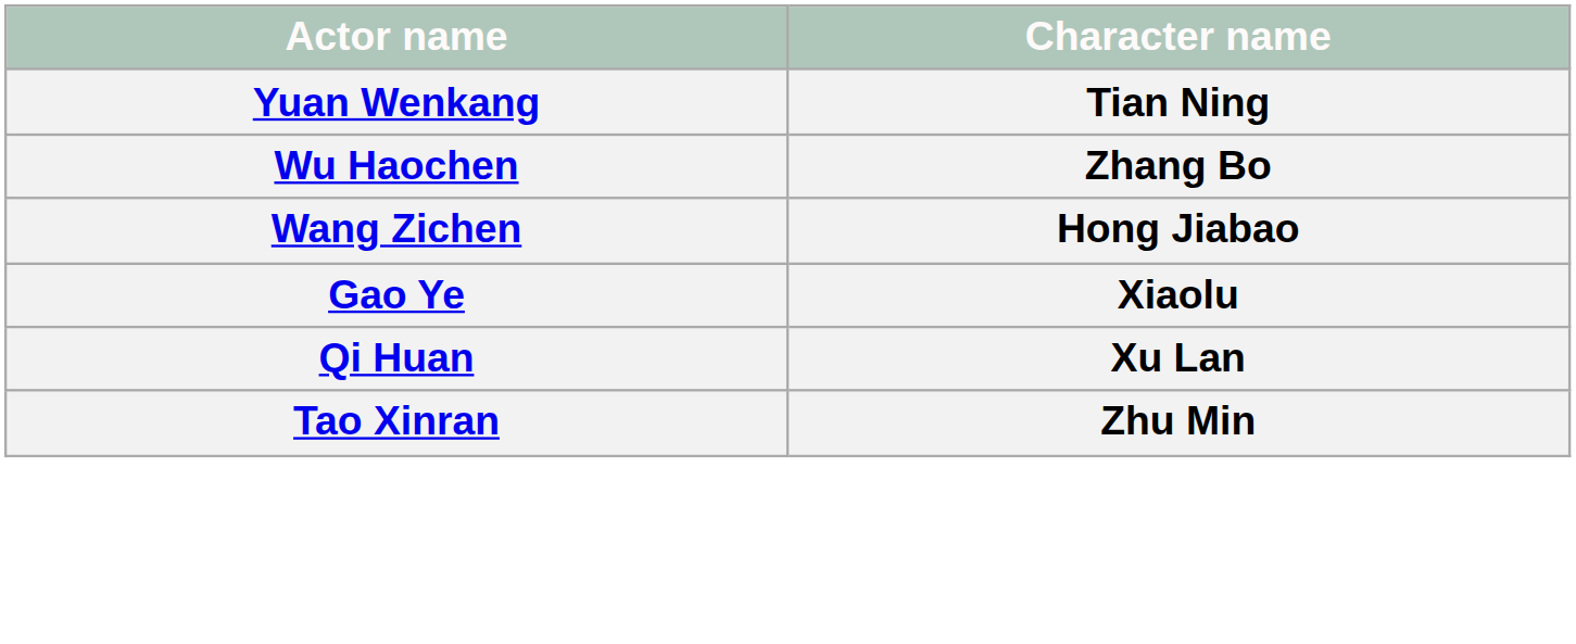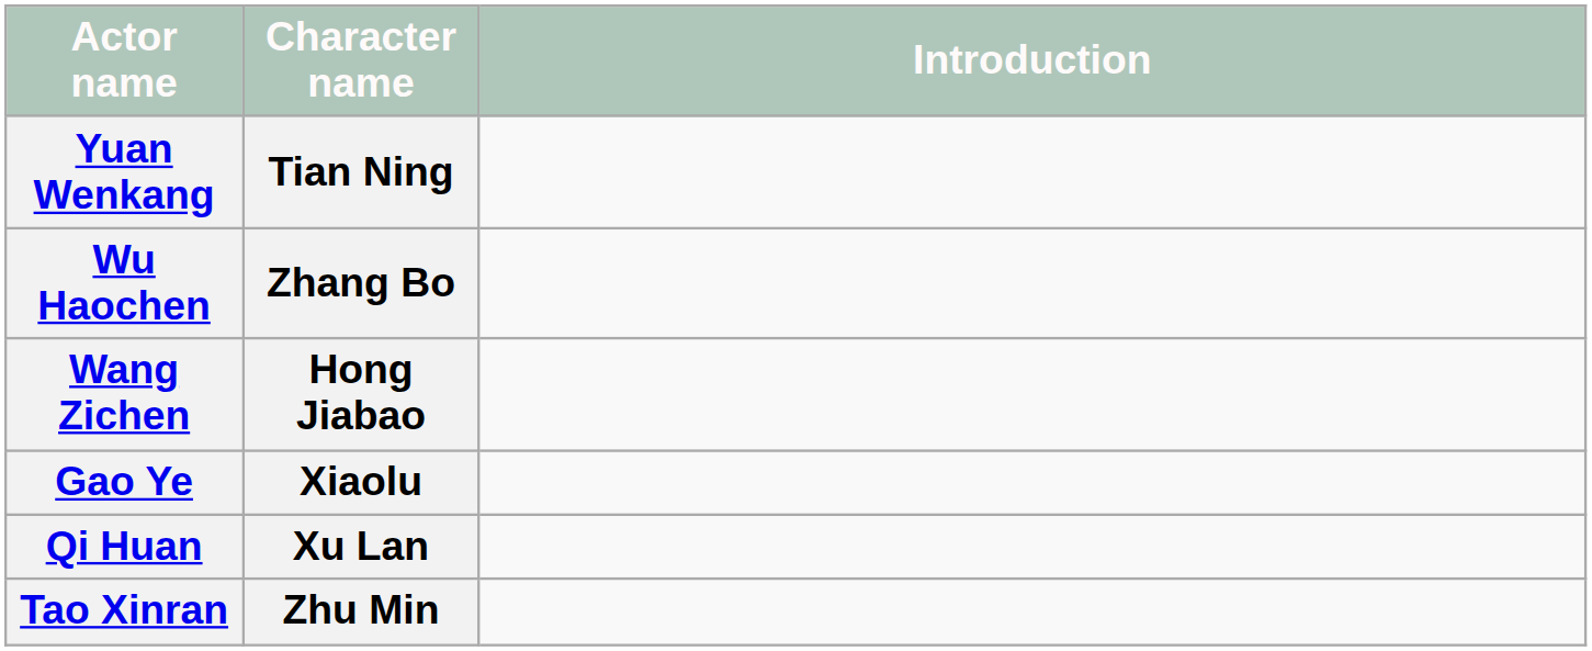+ column: Introduction
